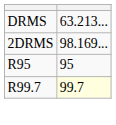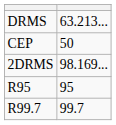+ row: CEP | 50
R99.7 | column 2: lightyellow background -> no background
